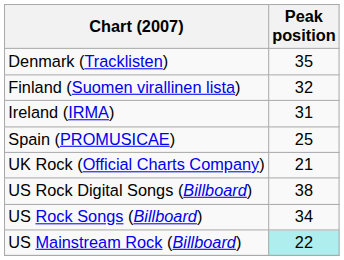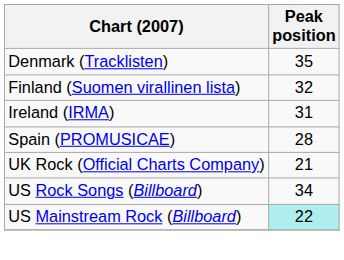Spain (PROMUSICAE) | Peak position: 25 -> 28
- row: US Rock Digital Songs (Billboard) | 38
